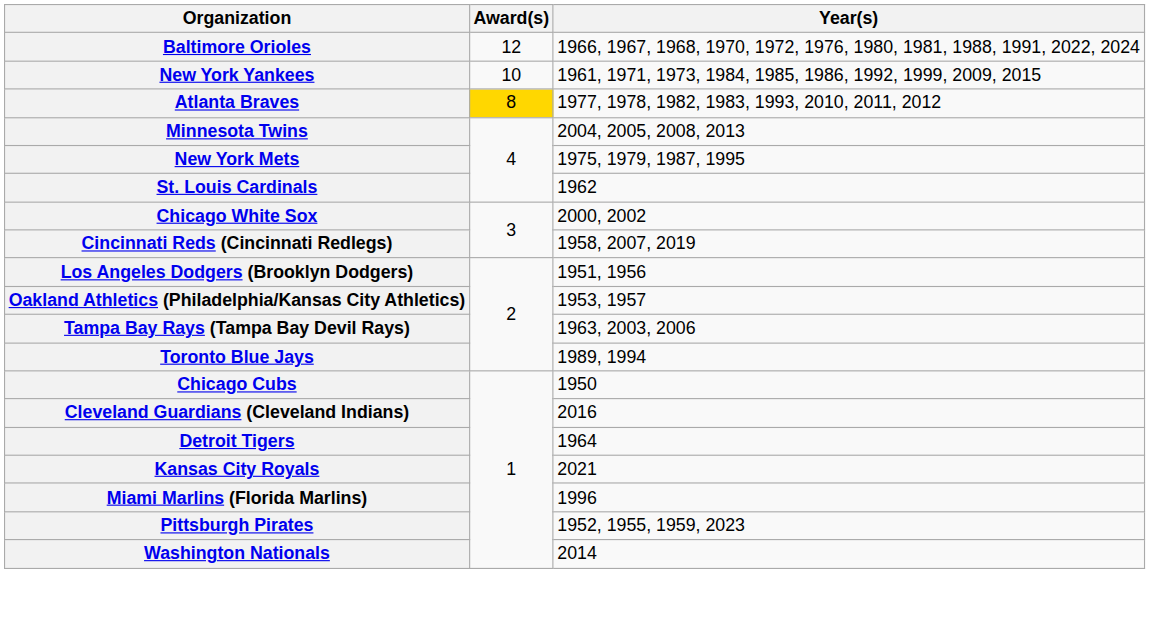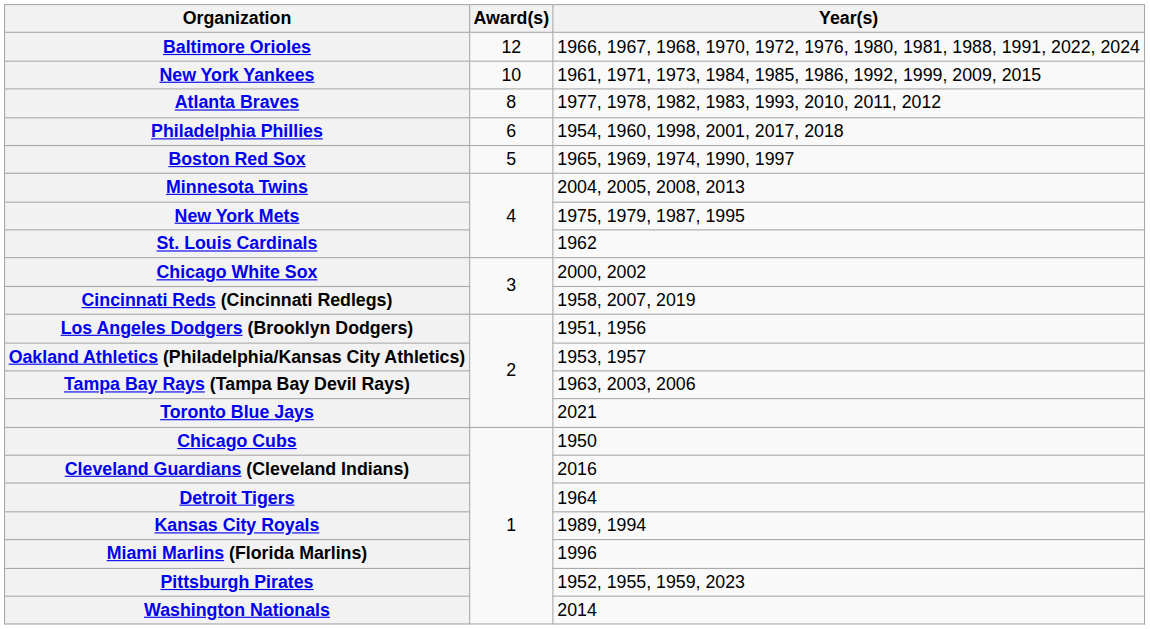Atlanta Braves | Award(s): gold background -> no background
+ row: Philadelphia Phillies | 6 | 1954, 1960, 1998, 2001, 2017, 2018
+ row: Boston Red Sox | 5 | 1965, 1969, 1974, 1990, 1997
Toronto Blue Jays | Year(s): 1989, 1994 -> 2021
Kansas City Royals | Year(s): 2021 -> 1989, 1994
